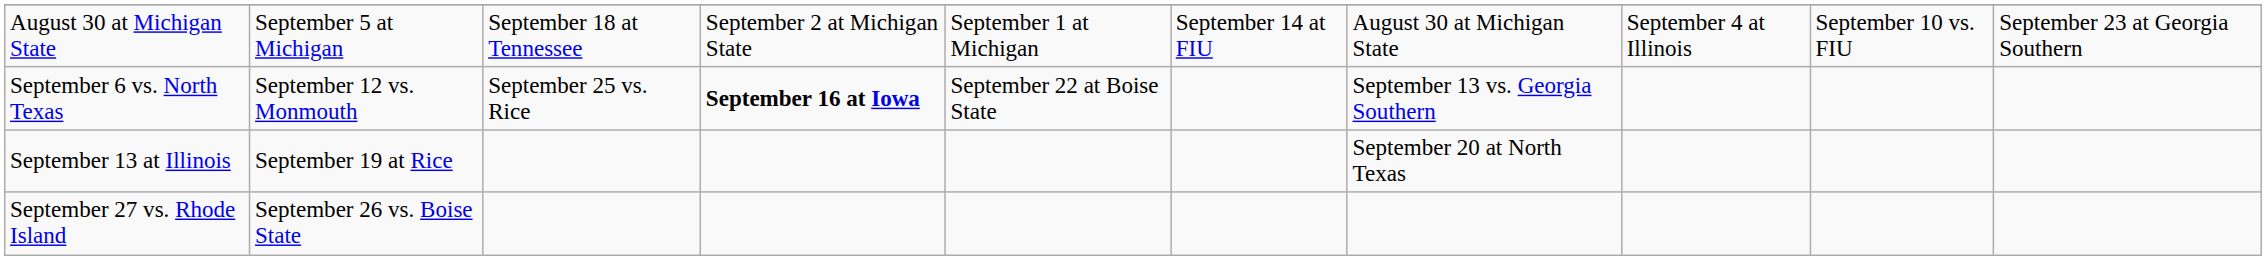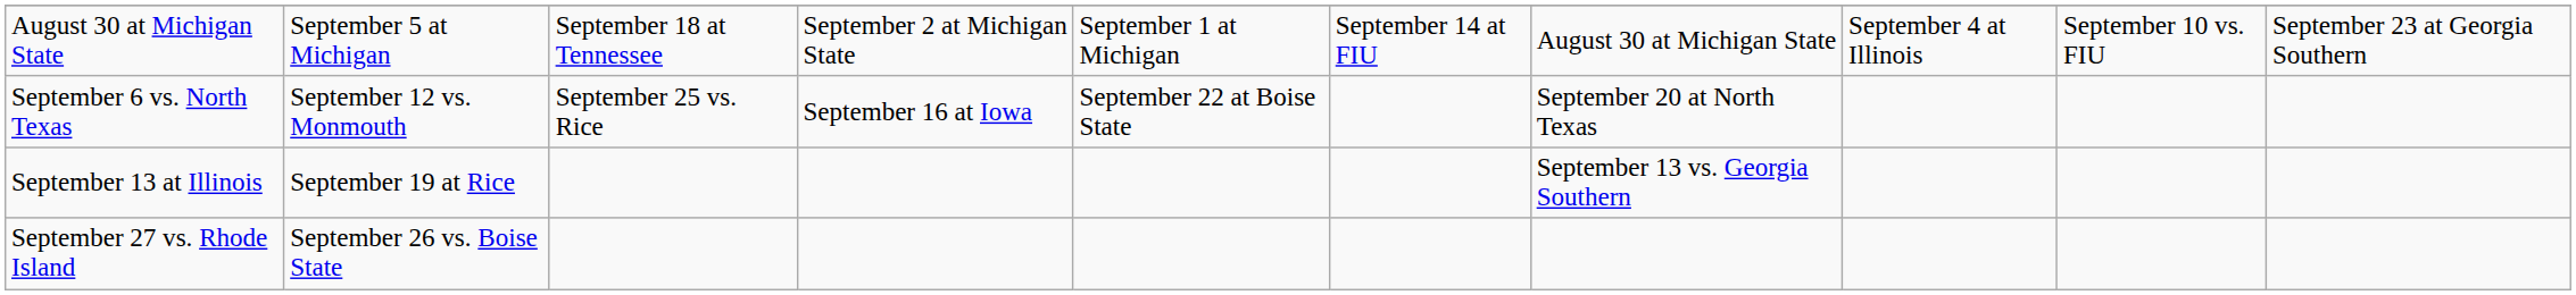September 6 vs. North Texas | column 4: bold -> normal
September 6 vs. North Texas | column 7: September 13 vs. Georgia Southern -> September 20 at North Texas
September 13 at Illinois | column 7: September 20 at North Texas -> September 13 vs. Georgia Southern
